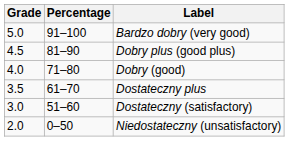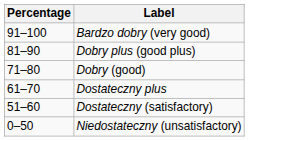- column: Grade | 5.0 | 4.5 | 4.0 | 3.5 | 3.0 | 2.0
